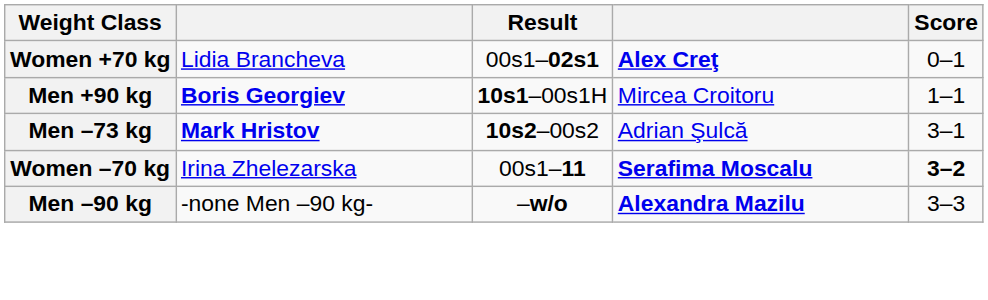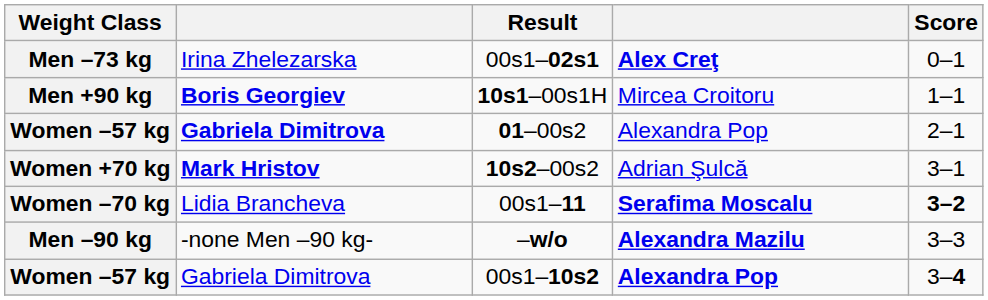00s1–02s1 | Weight Class: Women +70 kg -> Men –73 kg
00s1–02s1 | column 2: Lidia Brancheva -> Irina Zhelezarska
+ row: Women –57 kg | Gabriela Dimitrova | 01–00s2 | Alexandra Pop | 2–1
10s2–00s2 | Weight Class: Men –73 kg -> Women +70 kg
00s1–11 | column 2: Irina Zhelezarska -> Lidia Brancheva
+ row: Women –57 kg | Gabriela Dimitrova | 00s1–10s2 | Alexandra Pop | 3–4
